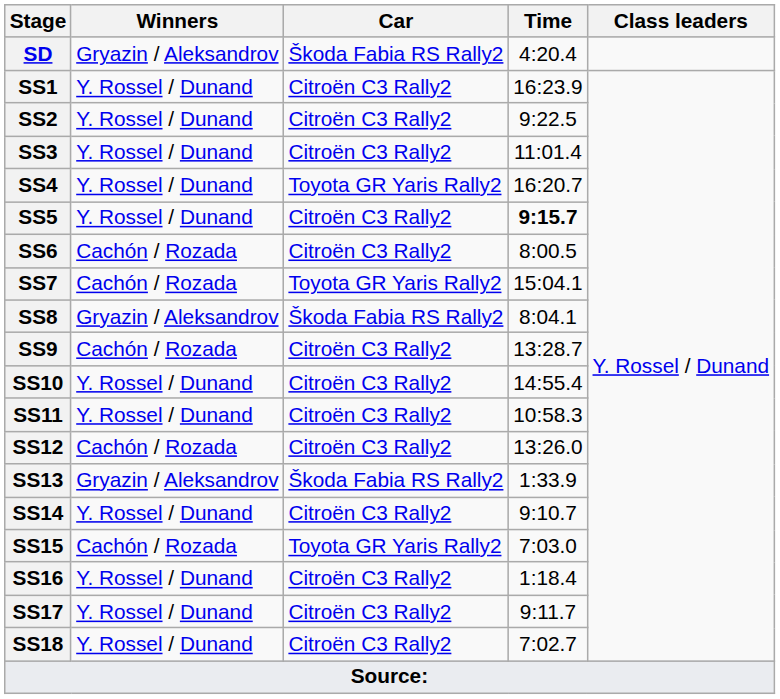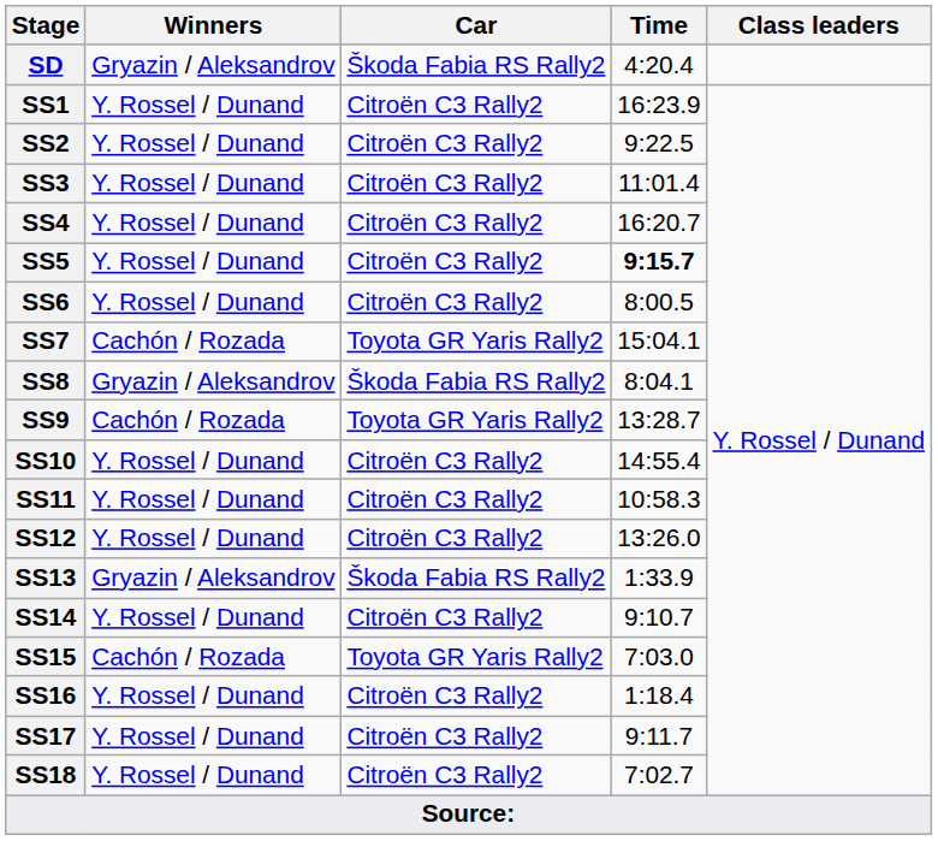SS4 | Car: Toyota GR Yaris Rally2 -> Citroën C3 Rally2
SS6 | Winners: Cachón / Rozada -> Y. Rossel / Dunand
SS9 | Car: Citroën C3 Rally2 -> Toyota GR Yaris Rally2
SS12 | Winners: Cachón / Rozada -> Y. Rossel / Dunand
